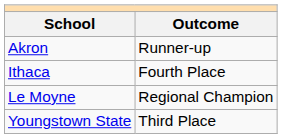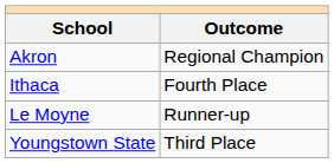Akron | Outcome: Runner-up -> Regional Champion
Le Moyne | Outcome: Regional Champion -> Runner-up
